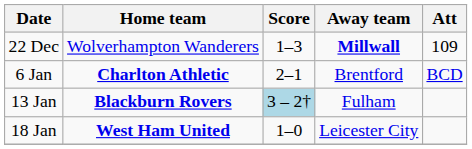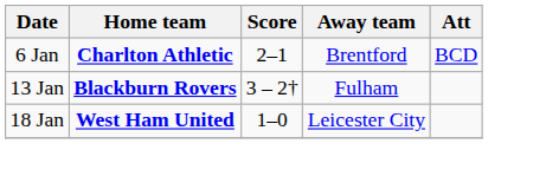- row: 22 Dec | Wolverhampton Wanderers | 1–3 | Millwall | 109
13 Jan | Score: lightblue background -> no background
